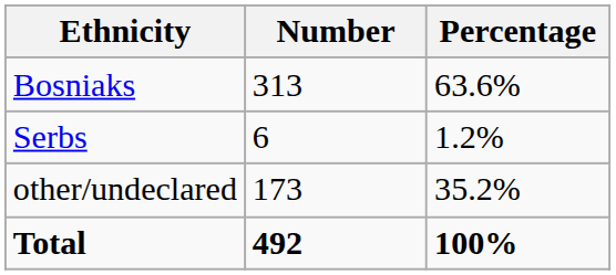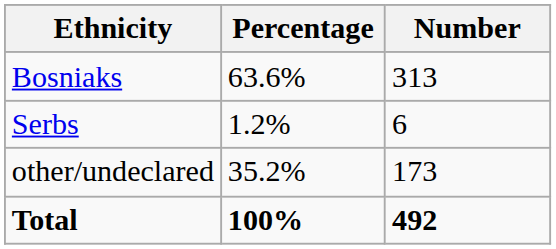columns swapped: Number <-> Percentage
